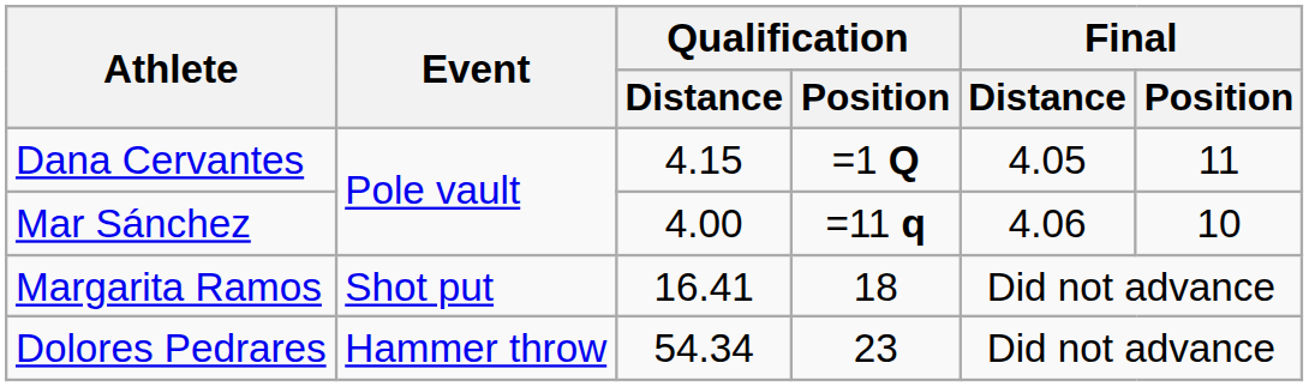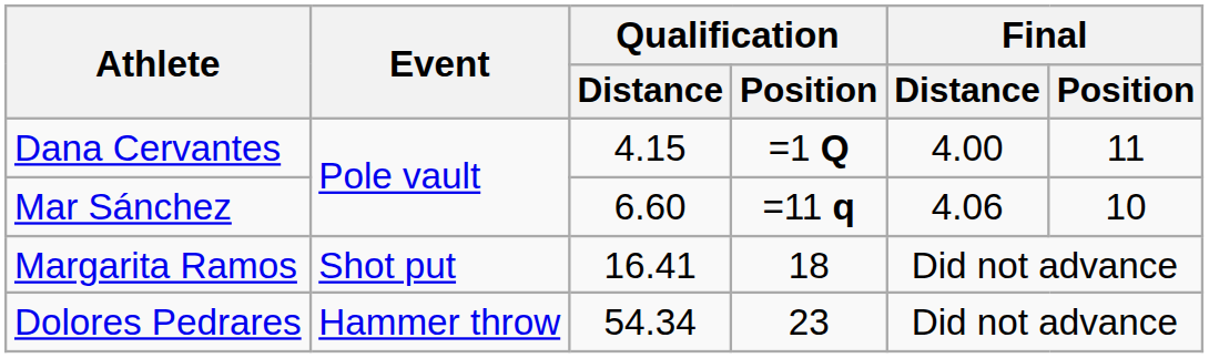Dana Cervantes | Final / Distance: 4.05 -> 4.00
Mar Sánchez | Qualification / Distance: 4.00 -> 6.60
